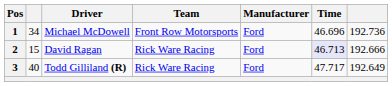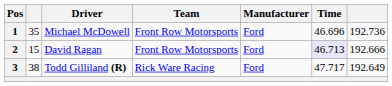1 | column 2: 34 -> 35
2 | Team: Rick Ware Racing -> Front Row Motorsports
3 | column 2: 40 -> 38
